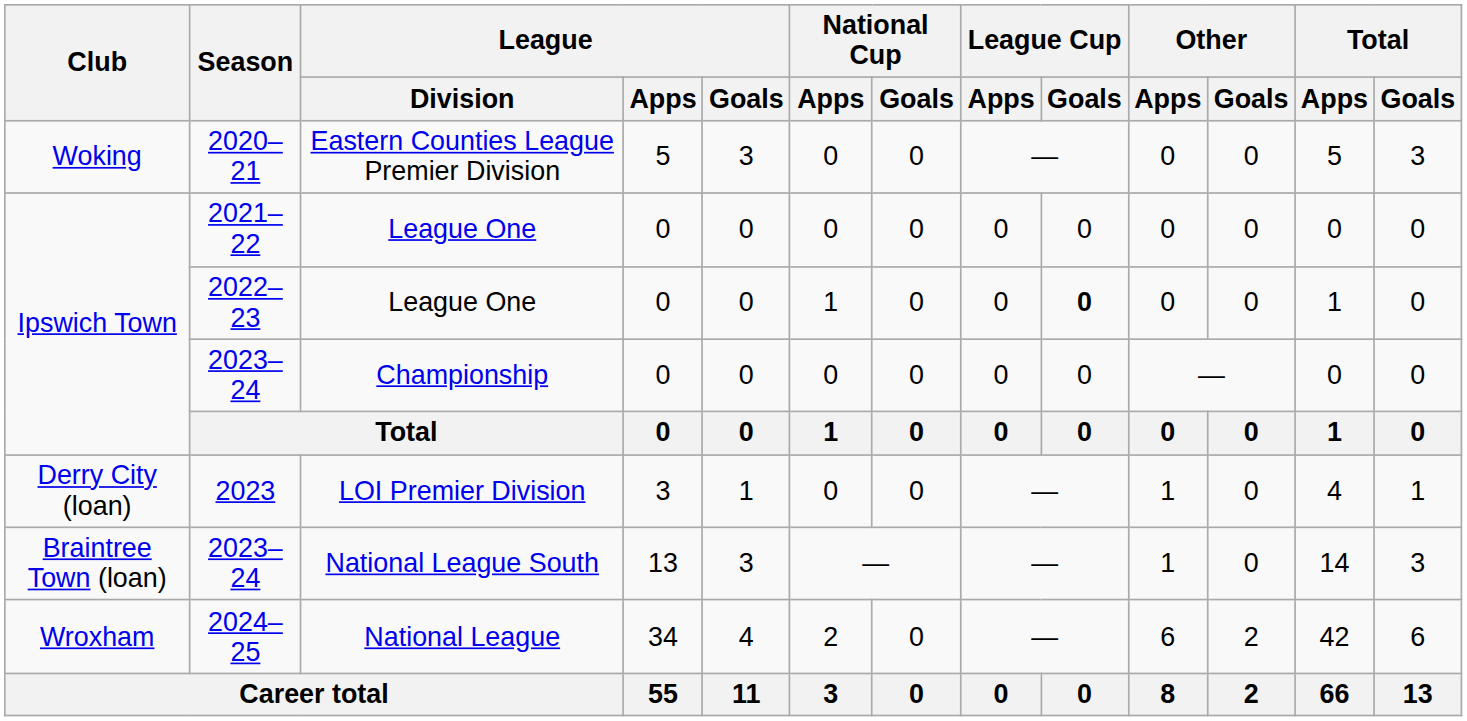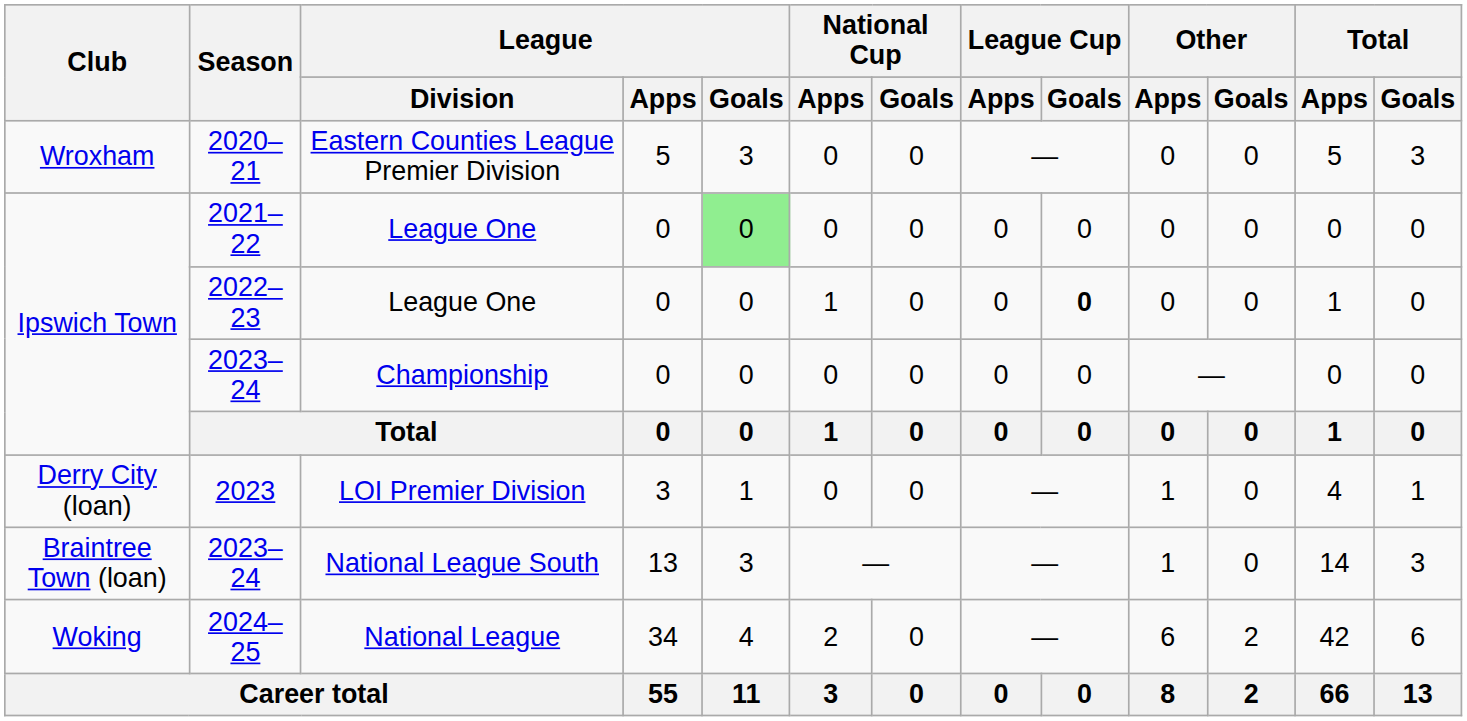2020–21 | Club: Woking -> Wroxham
2021–22 | League / Goals: no background -> lightgreen background
2024–25 | Club: Wroxham -> Woking
